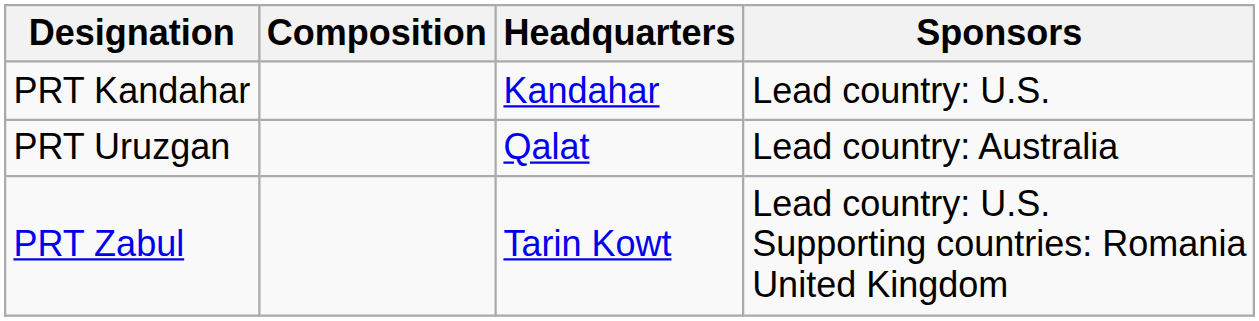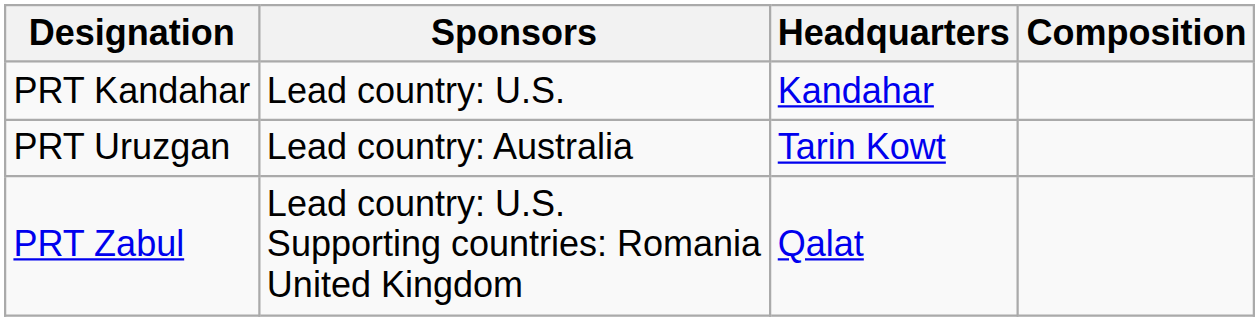columns swapped: Composition <-> Sponsors
PRT Uruzgan | Headquarters: Qalat -> Tarin Kowt
PRT Zabul | Headquarters: Tarin Kowt -> Qalat
